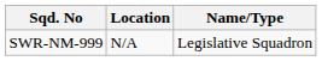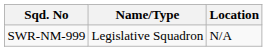columns swapped: Name/Type <-> Location
